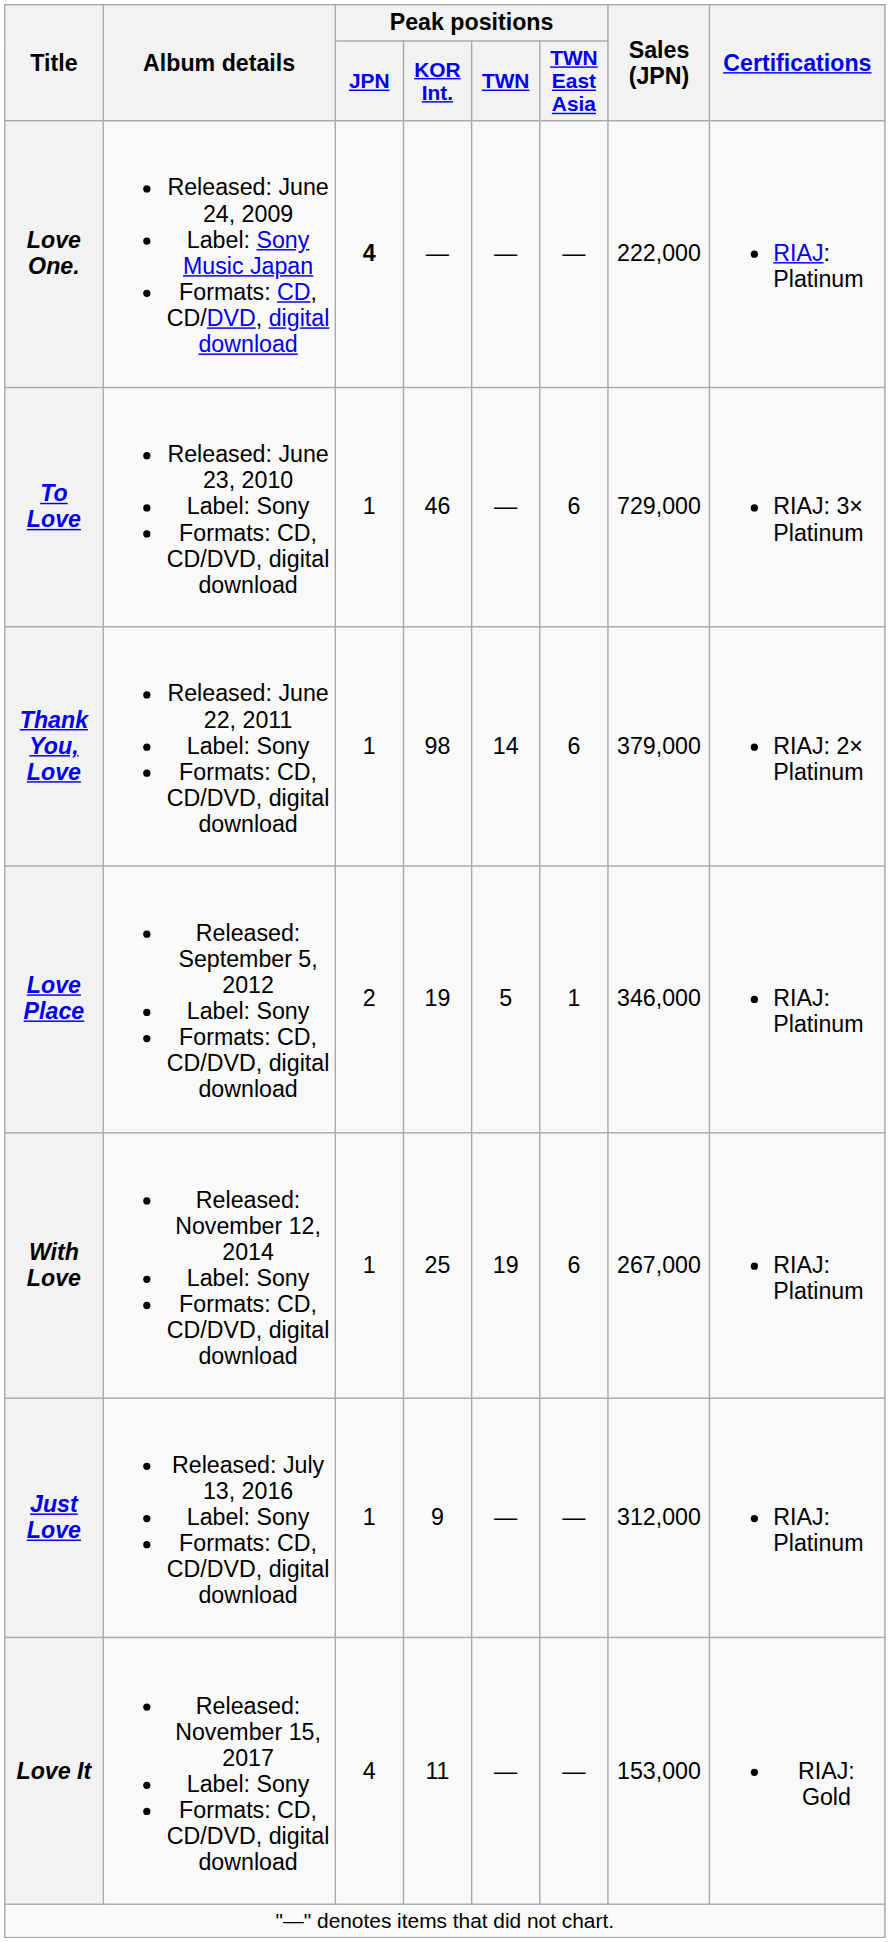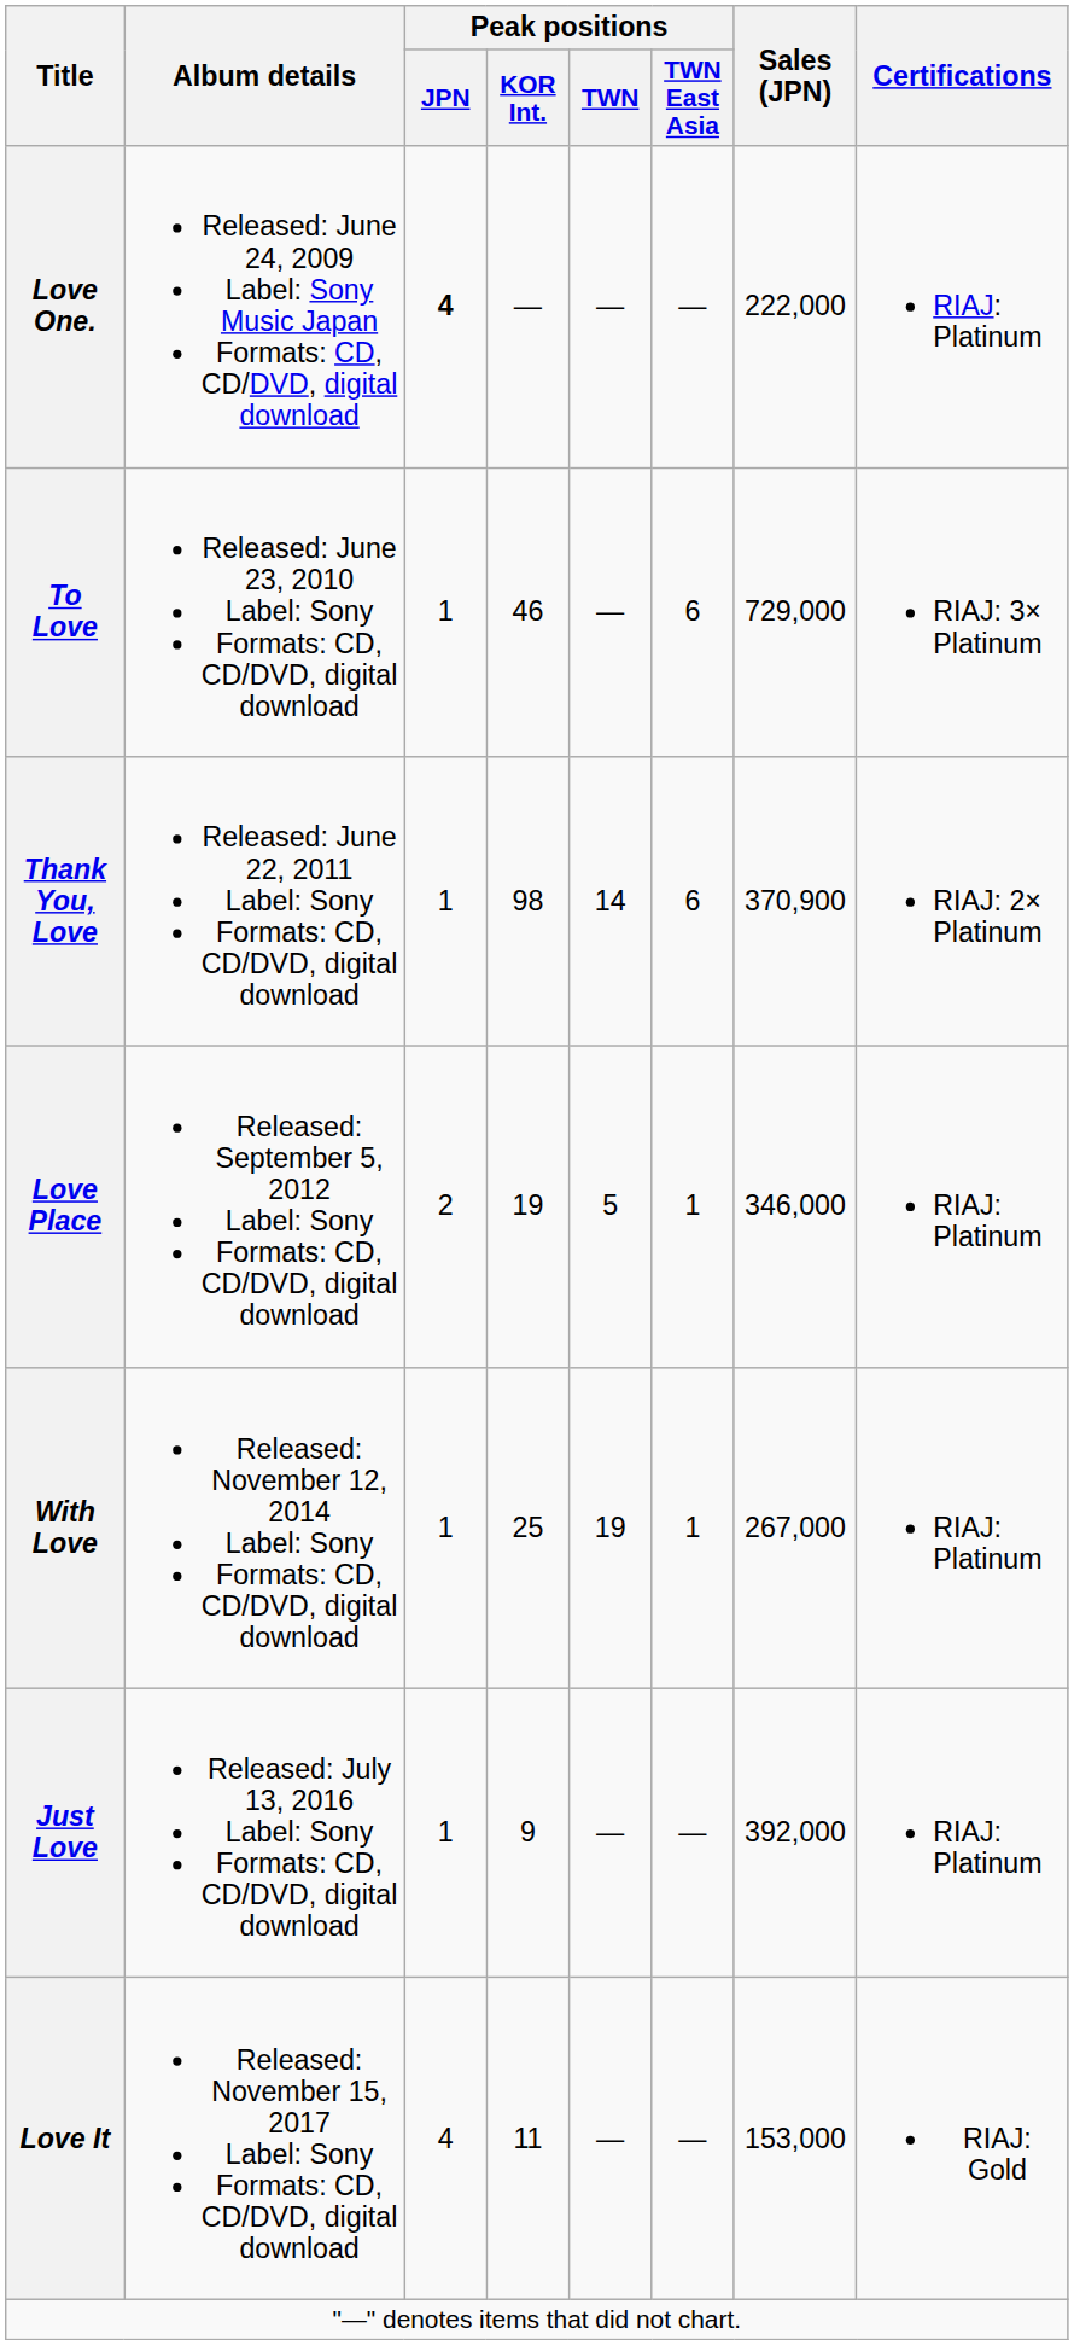Thank You, Love | Sales (JPN): 379,000 -> 370,900
With Love | Peak positions / TWN East Asia: 6 -> 1
Just Love | Sales (JPN): 312,000 -> 392,000
